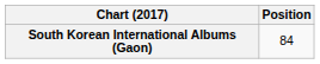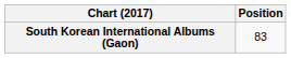South Korean International Albums (Gaon) | Position: 84 -> 83
